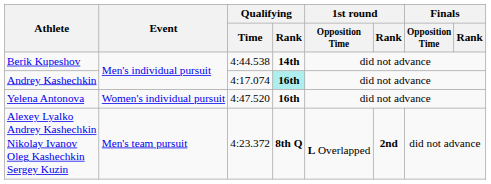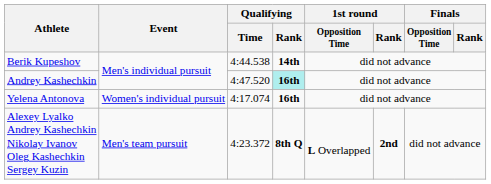Andrey Kashechkin | Qualifying / Time: 4:17.074 -> 4:47.520
Yelena Antonova | Qualifying / Time: 4:47.520 -> 4:17.074
